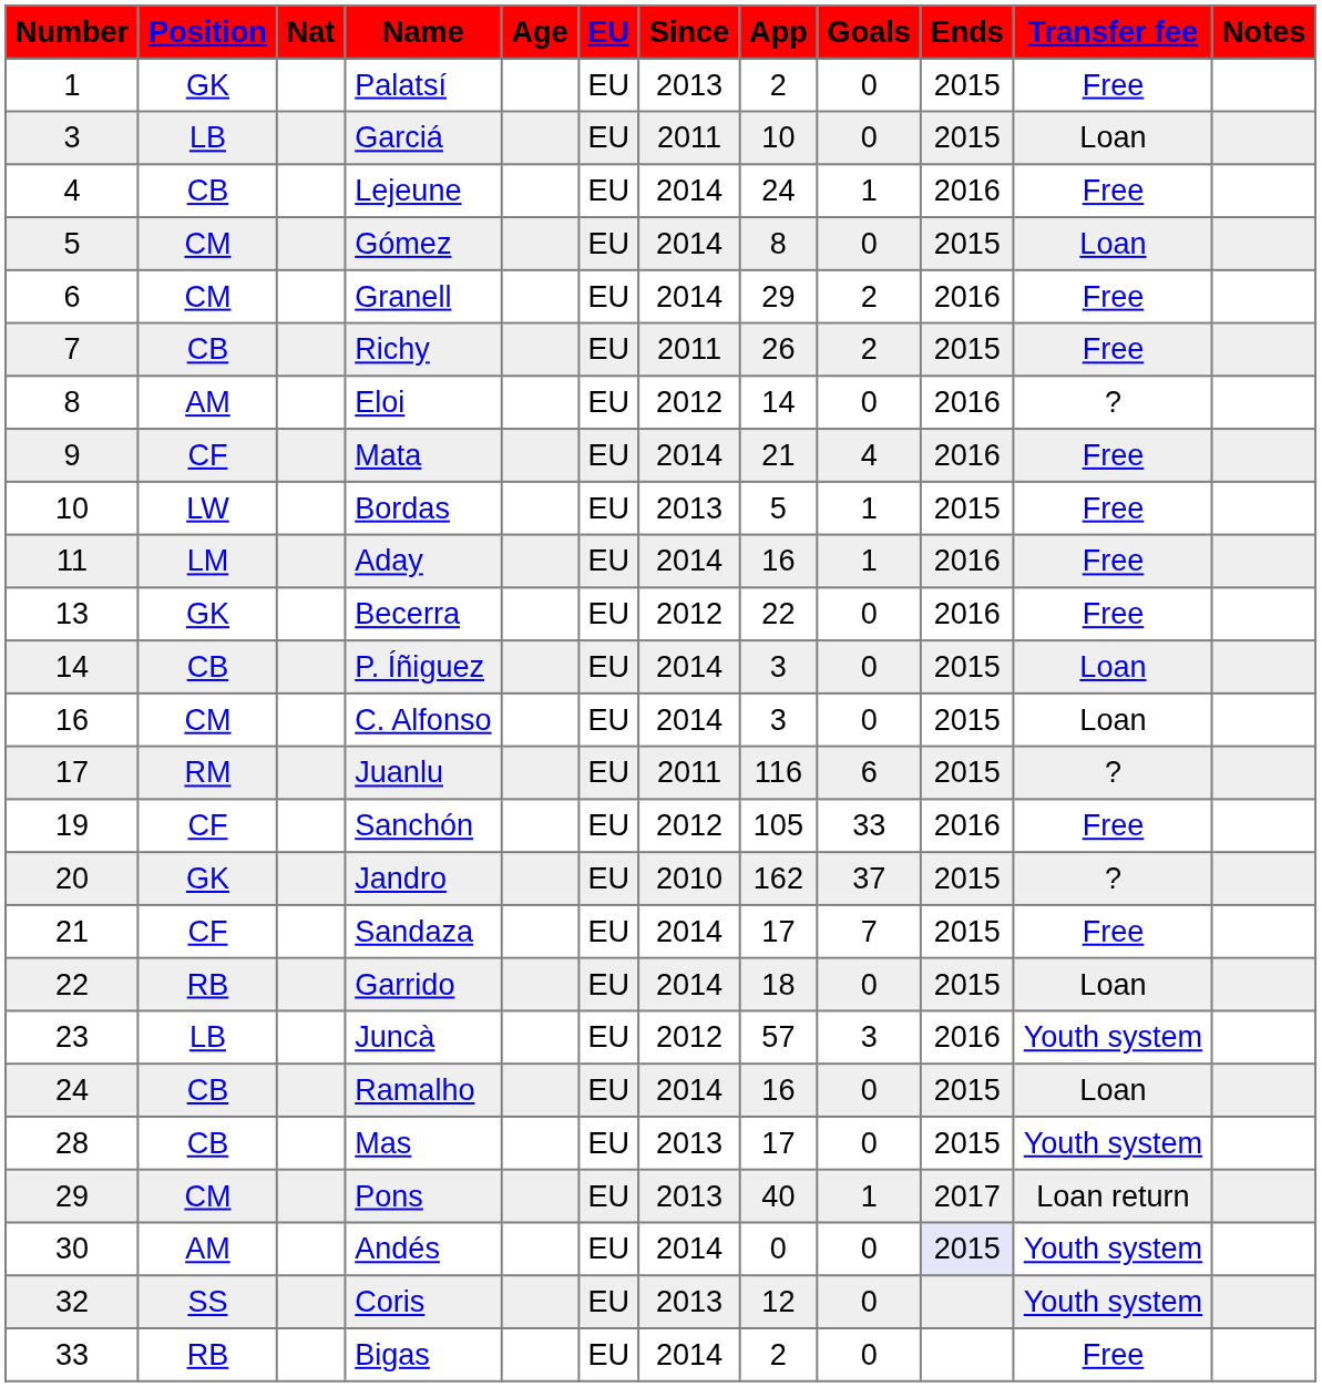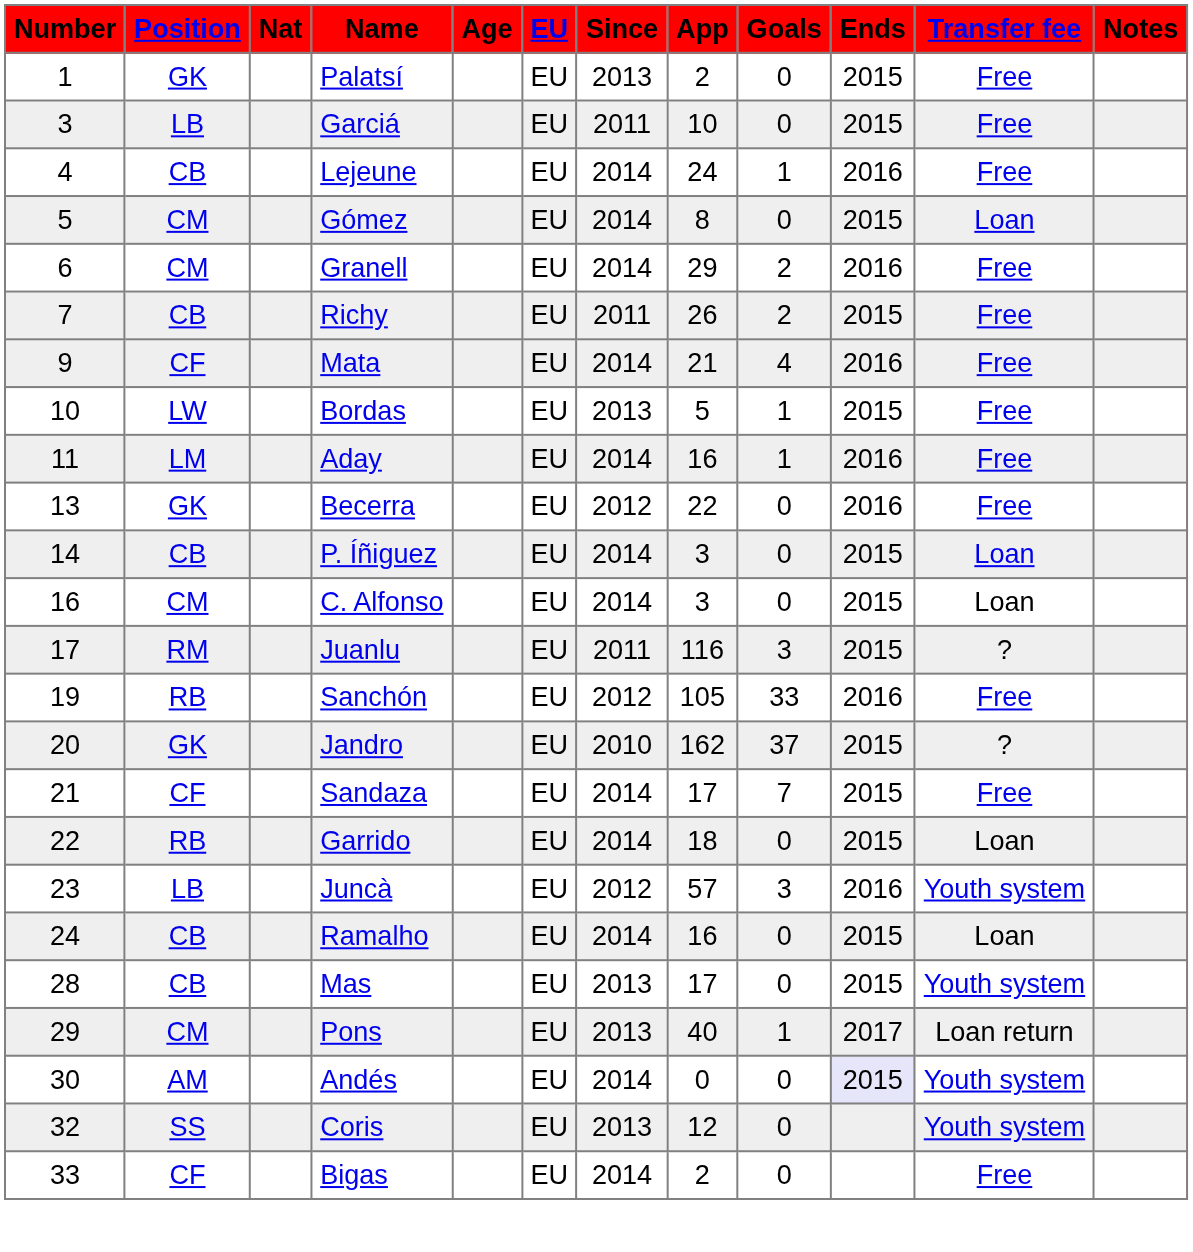Garciá | Transfer fee: Loan -> Free
- row: 8 | AM | Eloi | EU | 2012 | 14 | 0 | 2016 | ?
Juanlu | Goals: 6 -> 3
Sanchón | Position: CF -> RB
Bigas | Position: RB -> CF
